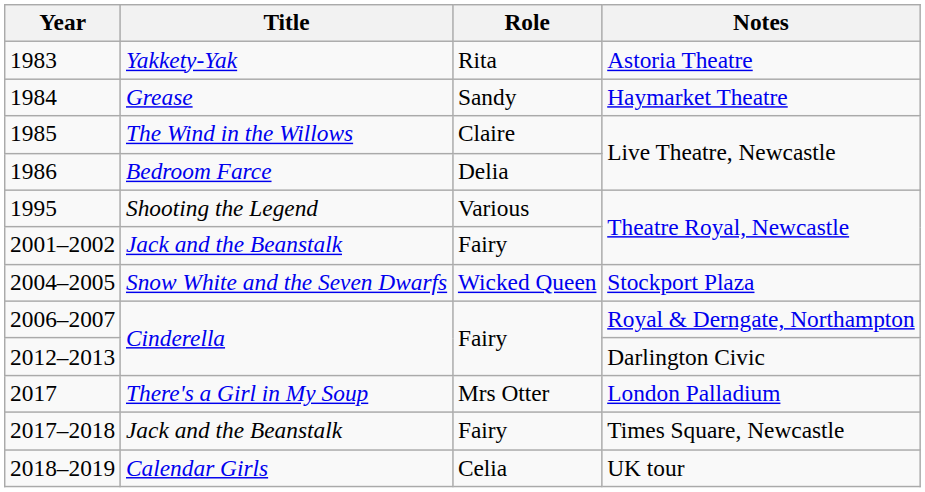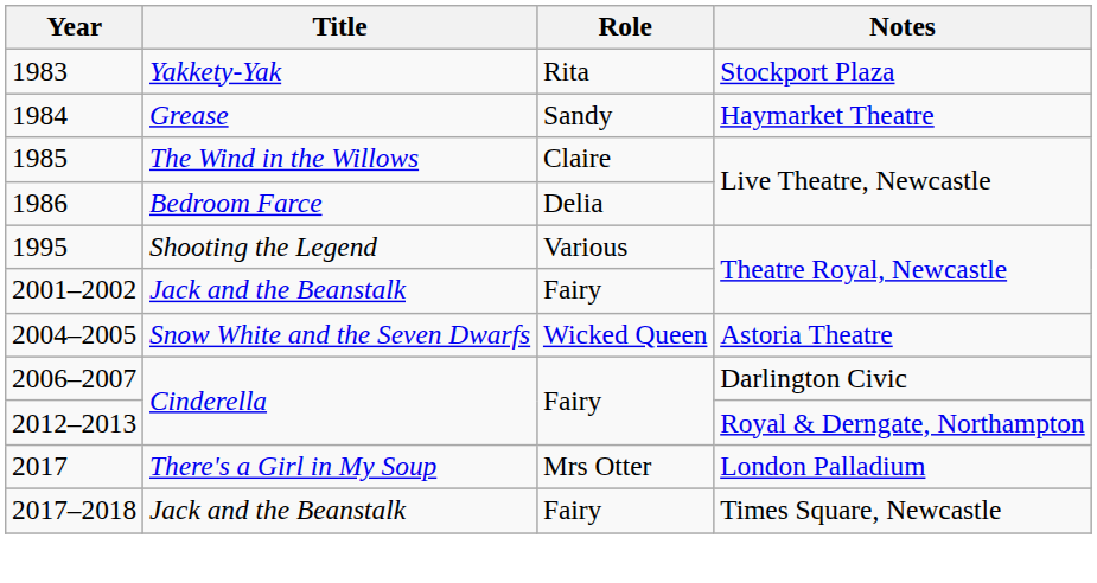1983 | Notes: Astoria Theatre -> Stockport Plaza
2004–2005 | Notes: Stockport Plaza -> Astoria Theatre
2006–2007 | Notes: Royal & Derngate, Northampton -> Darlington Civic
2012–2013 | Notes: Darlington Civic -> Royal & Derngate, Northampton
- row: 2018–2019 | Calendar Girls | Celia | UK tour
